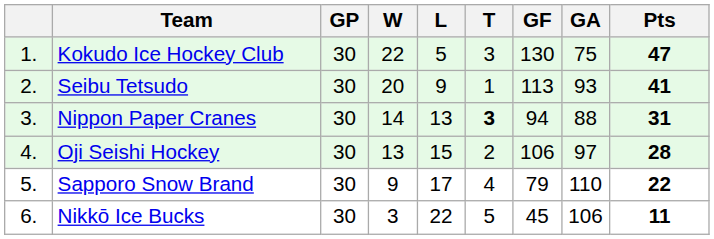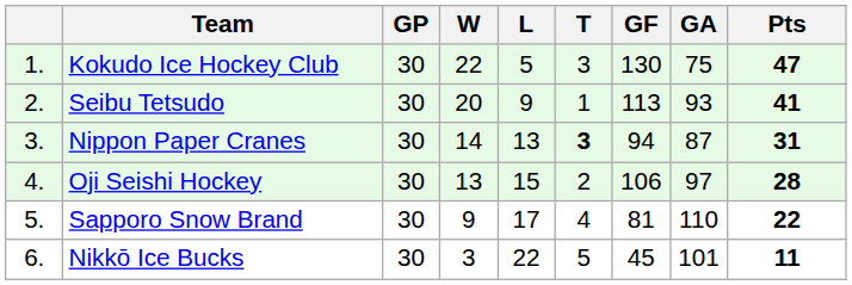Nippon Paper Cranes | GA: 88 -> 87
Sapporo Snow Brand | GF: 79 -> 81
Nikkō Ice Bucks | GA: 106 -> 101
